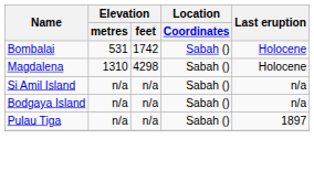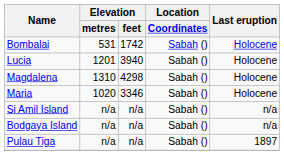+ row: Lucia | 1201 | 3940 | Sabah () | Holocene
+ row: Maria | 1020 | 3346 | Sabah () | Holocene
